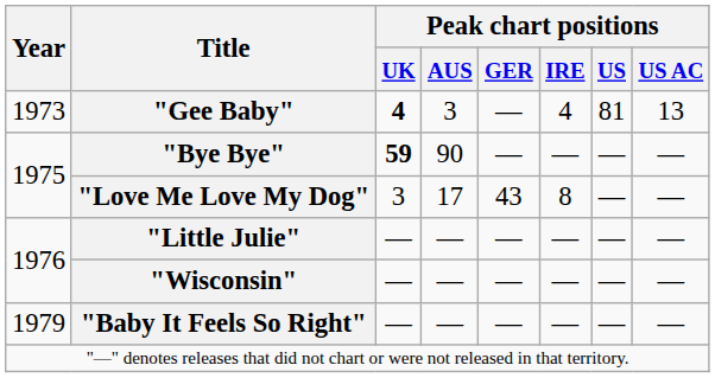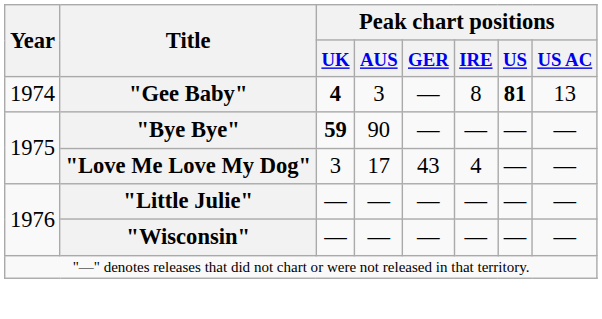"Gee Baby" | Year: 1973 -> 1974
"Gee Baby" | Peak chart positions / IRE: 4 -> 8
"Gee Baby" | Peak chart positions / US: normal -> bold
"Love Me Love My Dog" | Peak chart positions / IRE: 8 -> 4
- row: 1979 | "Baby It Feels So Right" | — | — | — | — | — | —
